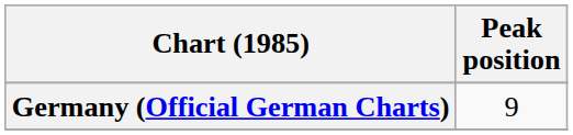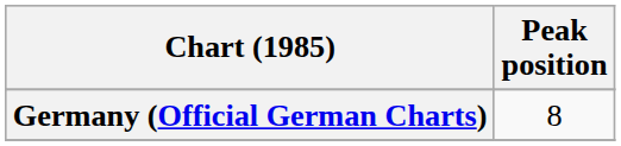Germany (Official German Charts) | Peak position: 9 -> 8
